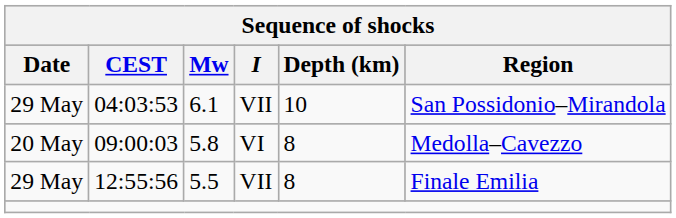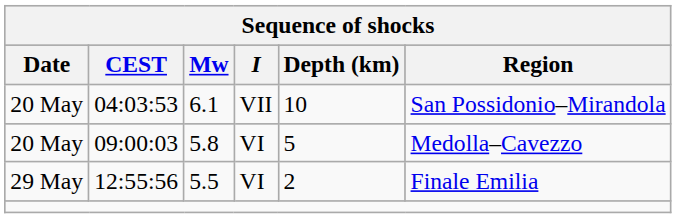04:03:53 | Date: 29 May -> 20 May
09:00:03 | Depth (km): 8 -> 5
12:55:56 | I: VII -> VI
12:55:56 | Depth (km): 8 -> 2
